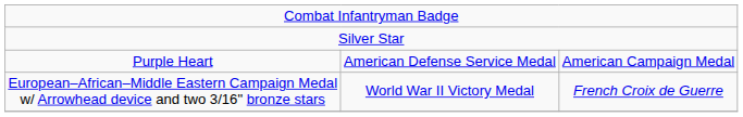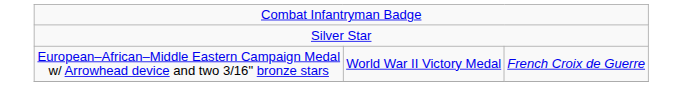- row: Purple Heart | American Defense Service Medal | American Campaign Medal
